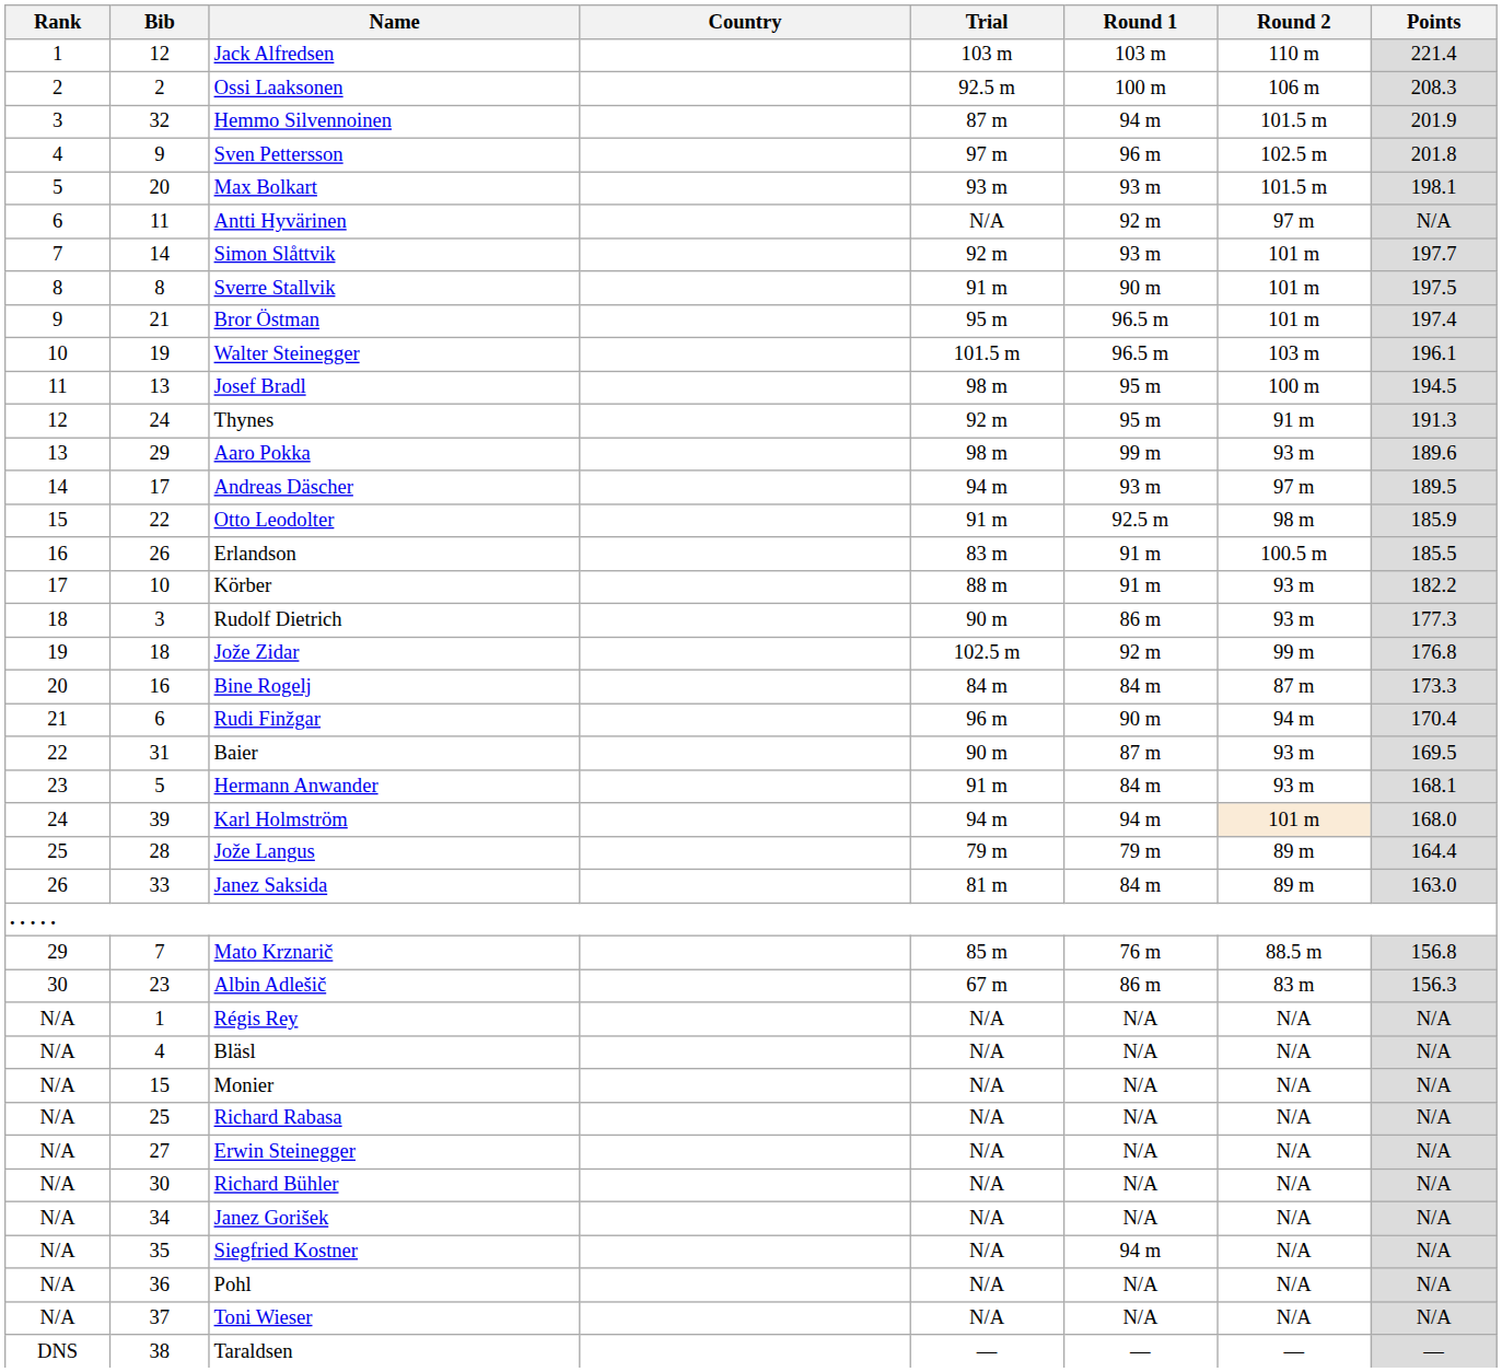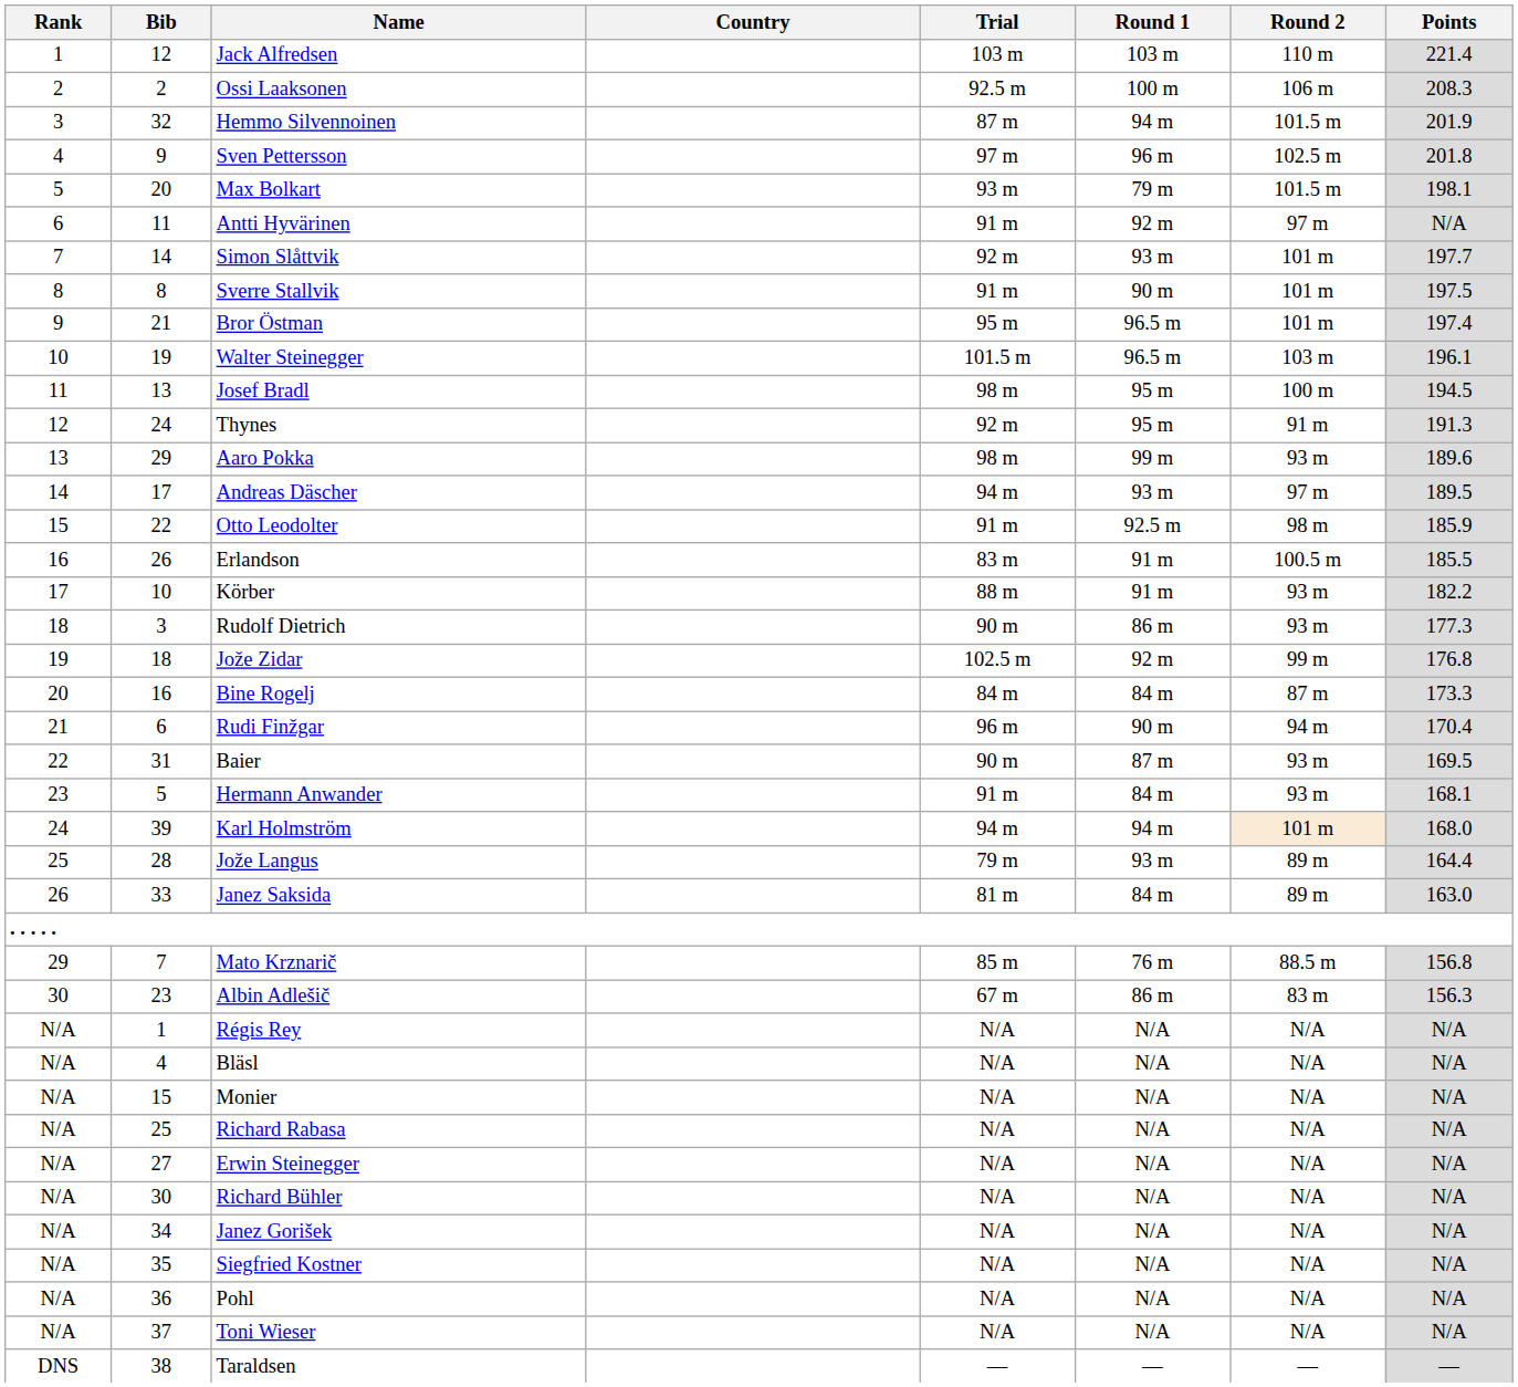Max Bolkart | Round 1: 93 m -> 79 m
Antti Hyvärinen | Trial: N/A -> 91 m
Jože Langus | Round 1: 79 m -> 93 m
Siegfried Kostner | Round 1: 94 m -> N/A
